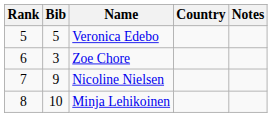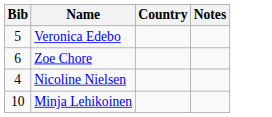- column: Rank | 5 | 6 | 7 | 8
Zoe Chore | Bib: 3 -> 6
Nicoline Nielsen | Bib: 9 -> 4
